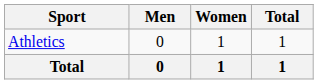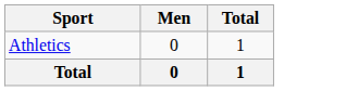- column: Women | 1 | 1
